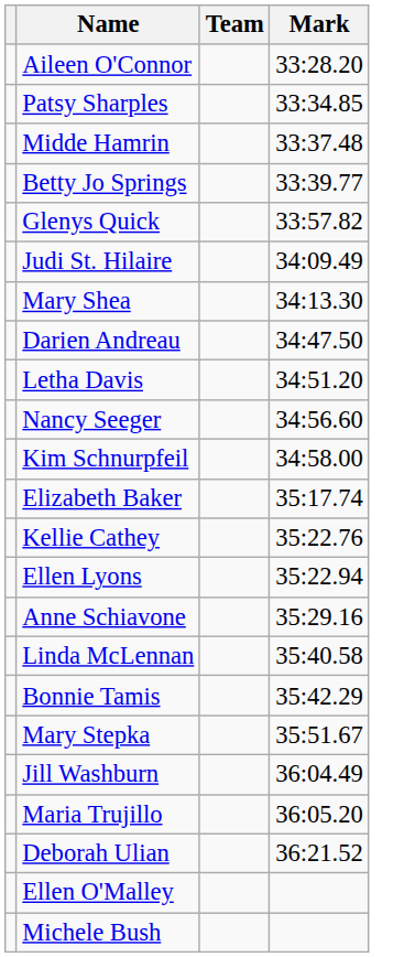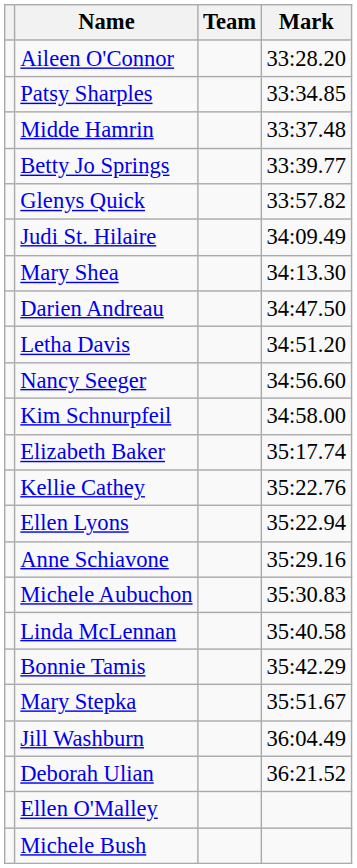+ row: Michele Aubuchon | 35:30.83
- row: Maria Trujillo | 36:05.20
